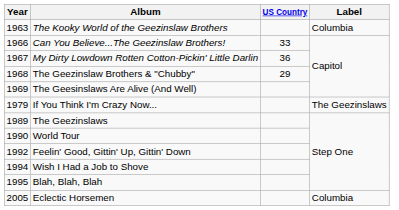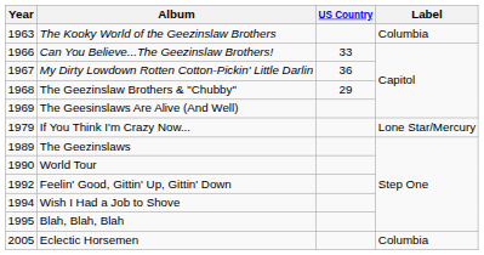If You Think I'm Crazy Now... | Label: The Geezinslaws -> Lone Star/Mercury
